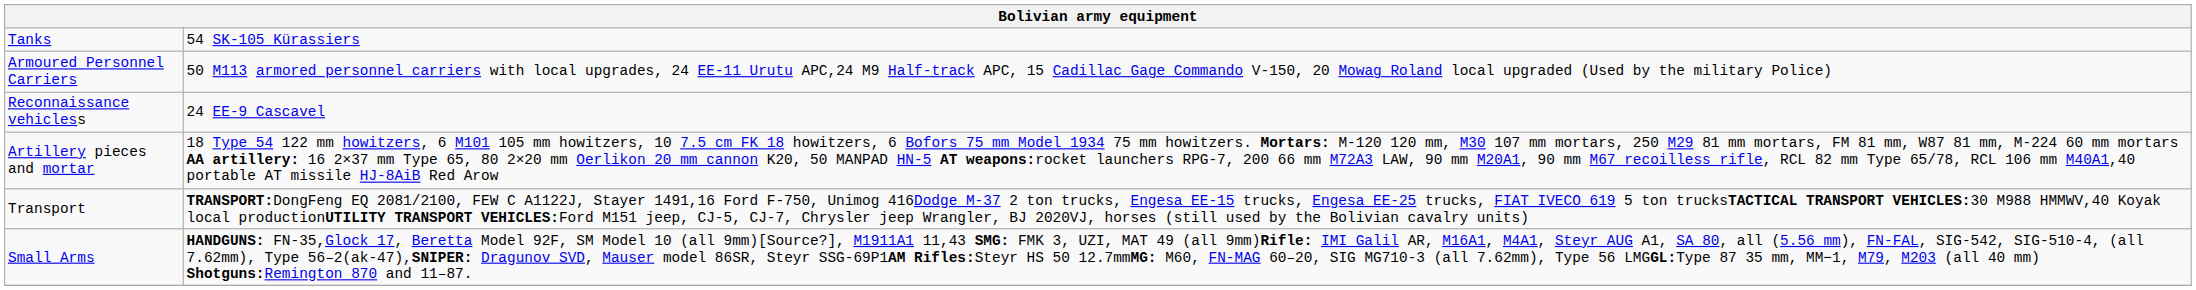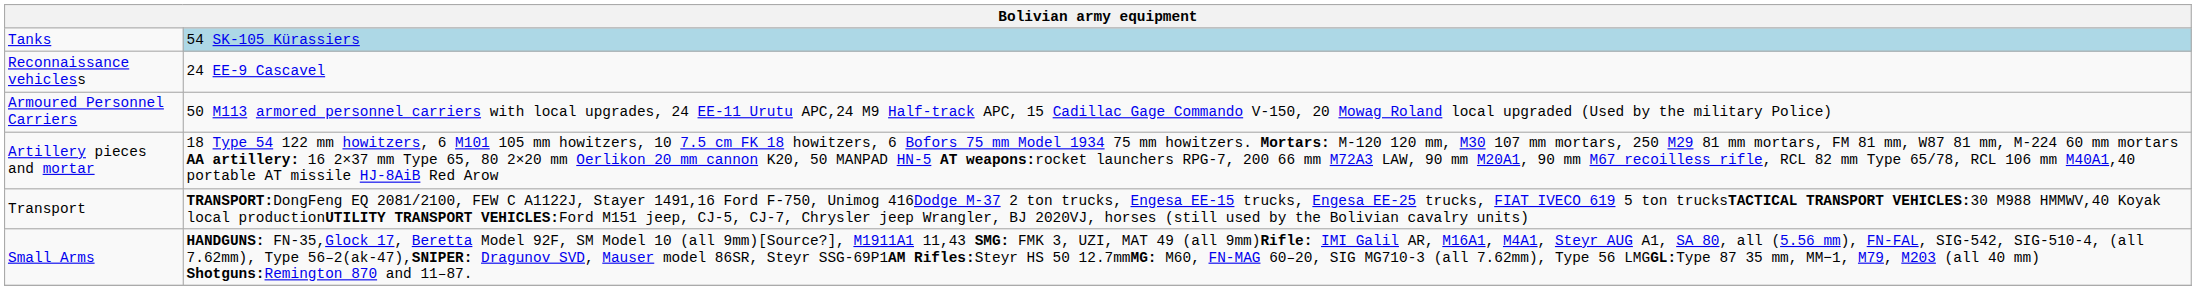Tanks | column 2: no background -> lightblue background
rows swapped: Reconnaissance vehicless <-> Armoured Personnel Carriers
